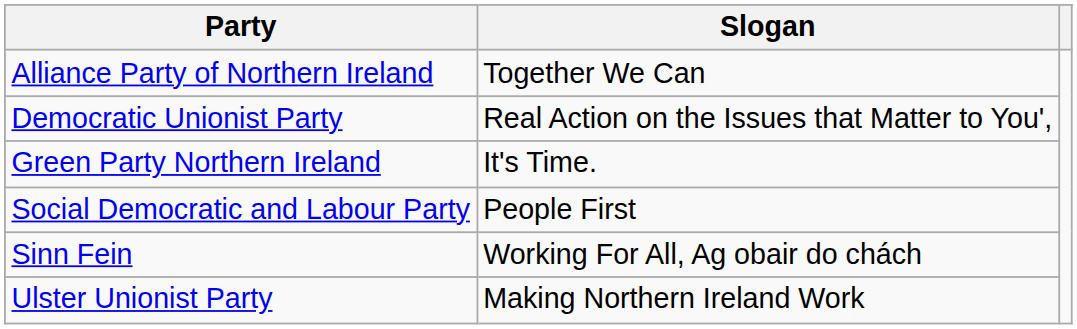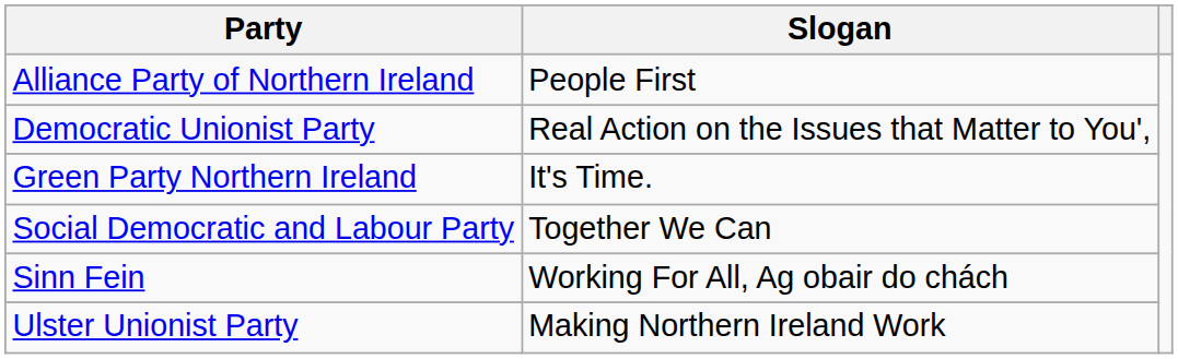Alliance Party of Northern Ireland | Slogan: Together We Can -> People First
Social Democratic and Labour Party | Slogan: People First -> Together We Can
